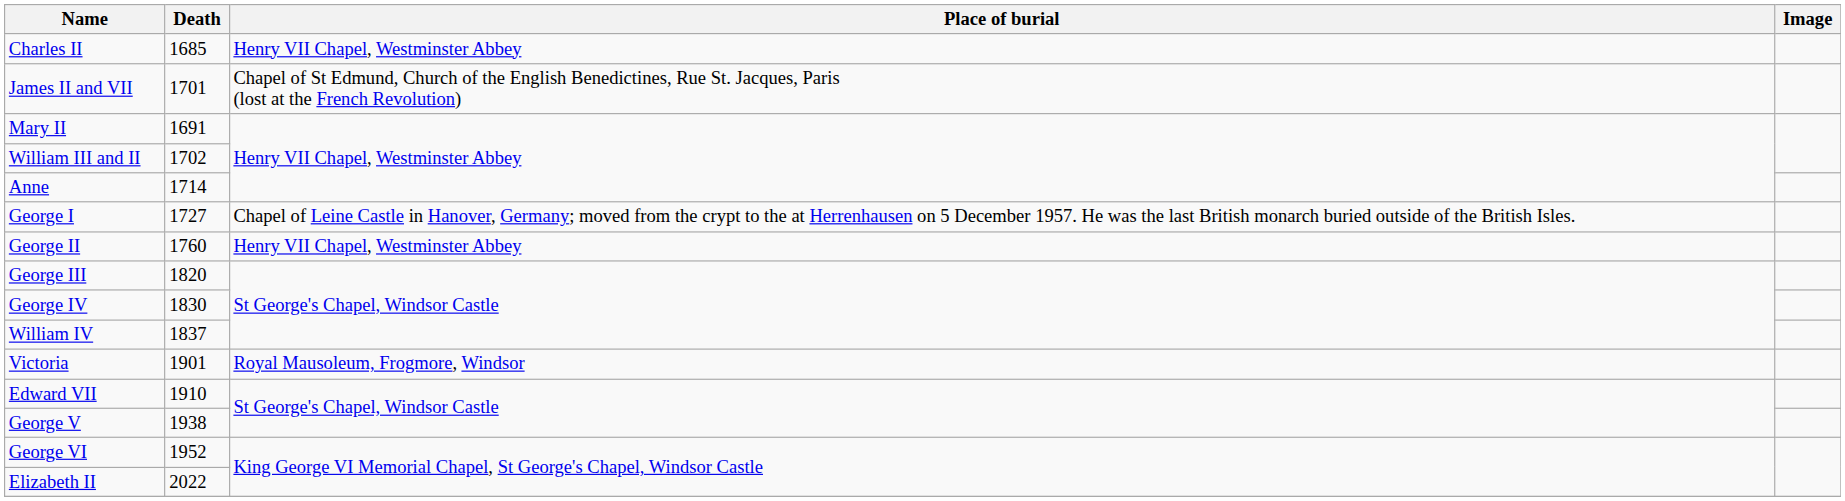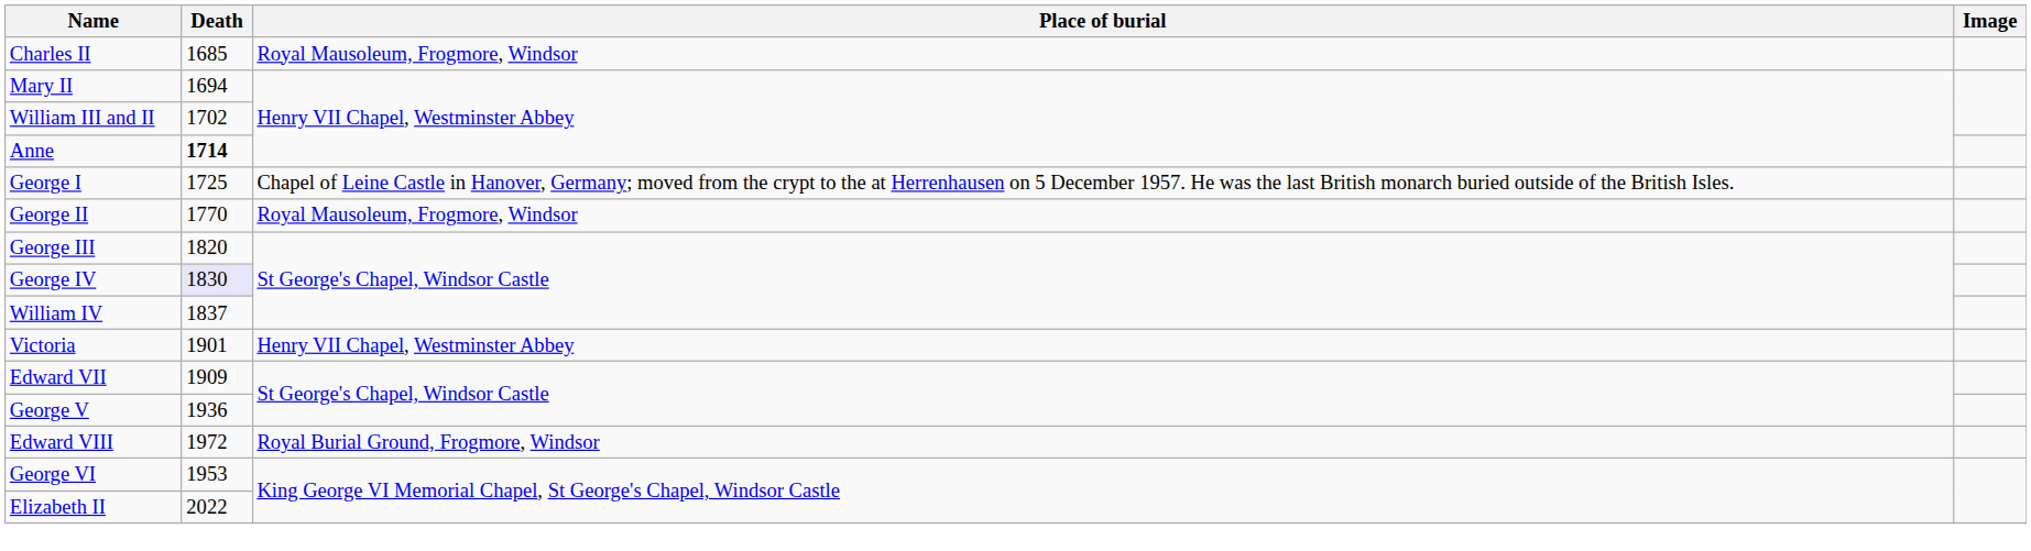Charles II | Place of burial: Henry VII Chapel, Westminster Abbey -> Royal Mausoleum, Frogmore, Windsor
- row: James II and VII | 1701 | Chapel of St Edmund, Church of the English Benedictines, Rue St. Jacques, Paris (lost at the French Revolution)
Mary II | Death: 1691 -> 1694
Anne | Death: normal -> bold
George I | Death: 1727 -> 1725
George II | Death: 1760 -> 1770
George II | Place of burial: Henry VII Chapel, Westminster Abbey -> Royal Mausoleum, Frogmore, Windsor
George IV | Death: no background -> lavender background
Victoria | Place of burial: Royal Mausoleum, Frogmore, Windsor -> Henry VII Chapel, Westminster Abbey
Edward VII | Death: 1910 -> 1909
George V | Death: 1938 -> 1936
+ row: Edward VIII | 1972 | Royal Burial Ground, Frogmore, Windsor
George VI | Death: 1952 -> 1953
